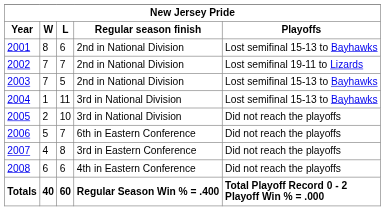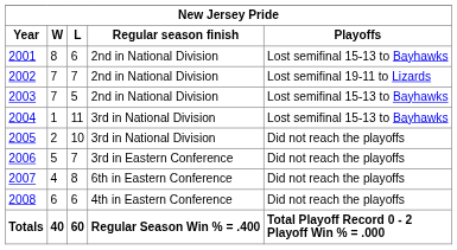2006 | Regular season finish: 6th in Eastern Conference -> 3rd in Eastern Conference
2007 | Regular season finish: 3rd in Eastern Conference -> 6th in Eastern Conference
